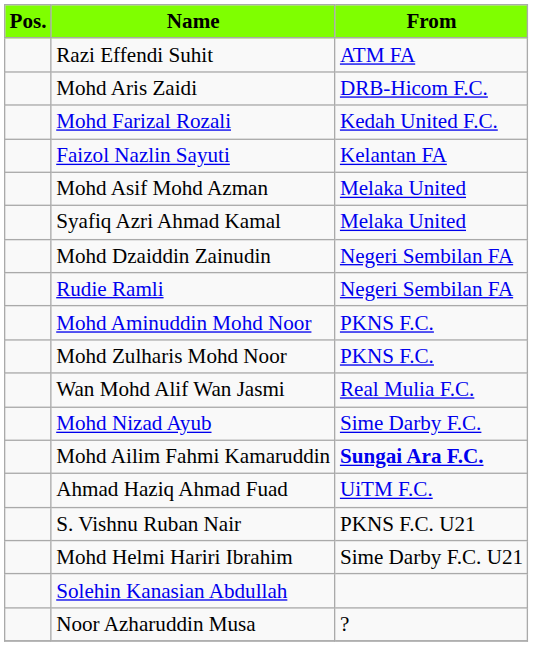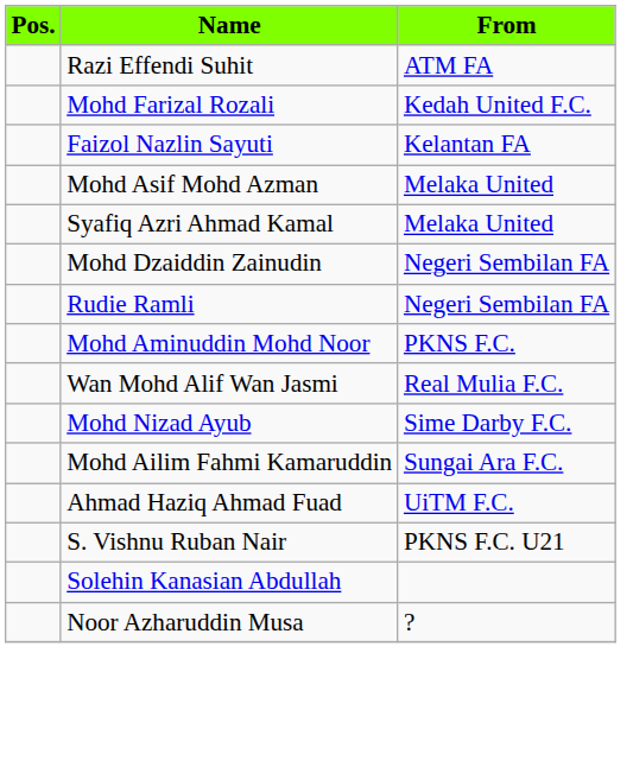- row: Mohd Aris Zaidi | DRB-Hicom F.C.
- row: Mohd Zulharis Mohd Noor | PKNS F.C.
Mohd Ailim Fahmi Kamaruddin | From: bold -> normal
- row: Mohd Helmi Hariri Ibrahim | Sime Darby F.C. U21
